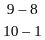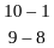rows swapped: 10 – 1 <-> 9 – 8
